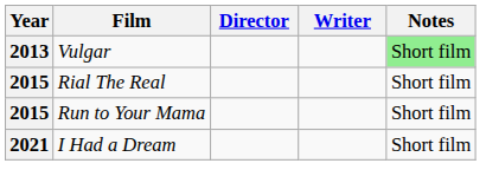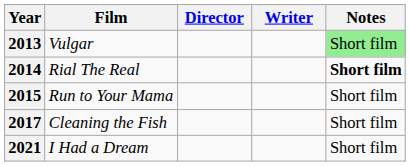Rial The Real | Year: 2015 -> 2014
Rial The Real | Notes: normal -> bold
+ row: 2017 | Cleaning the Fish | Short film
